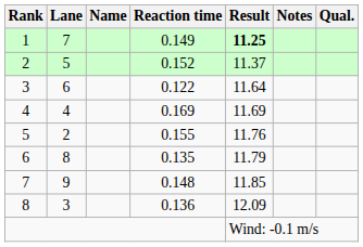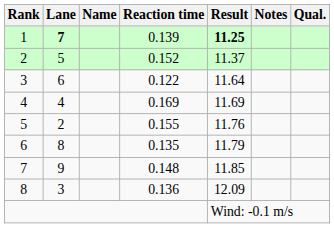1 | Lane: normal -> bold
1 | Reaction time: 0.149 -> 0.139
